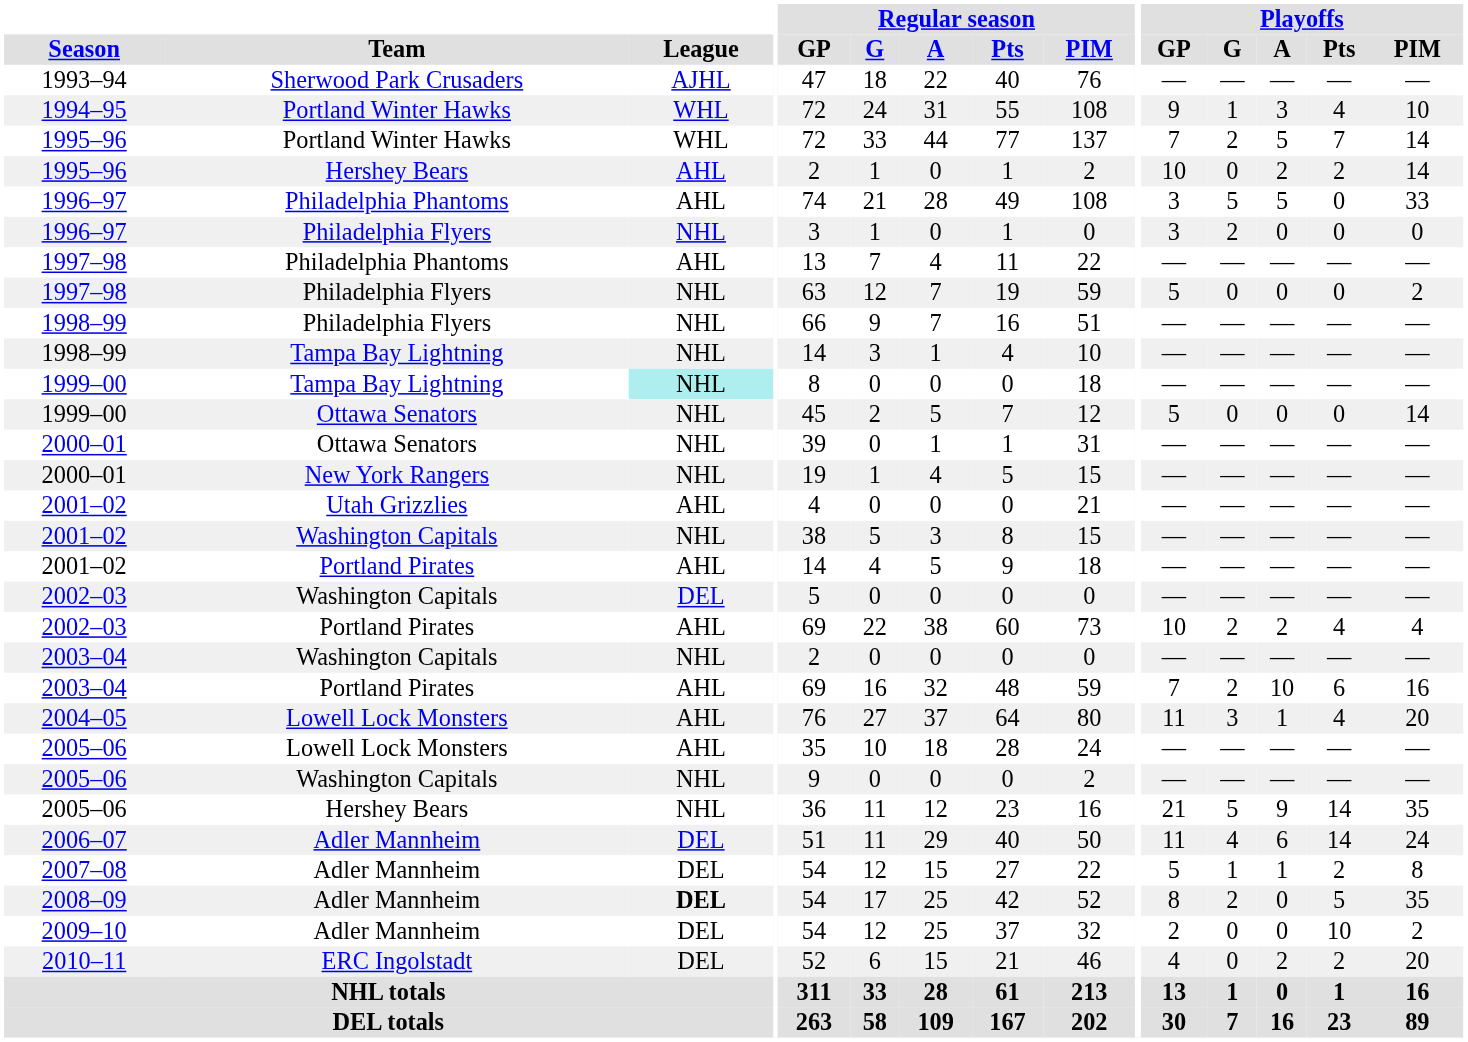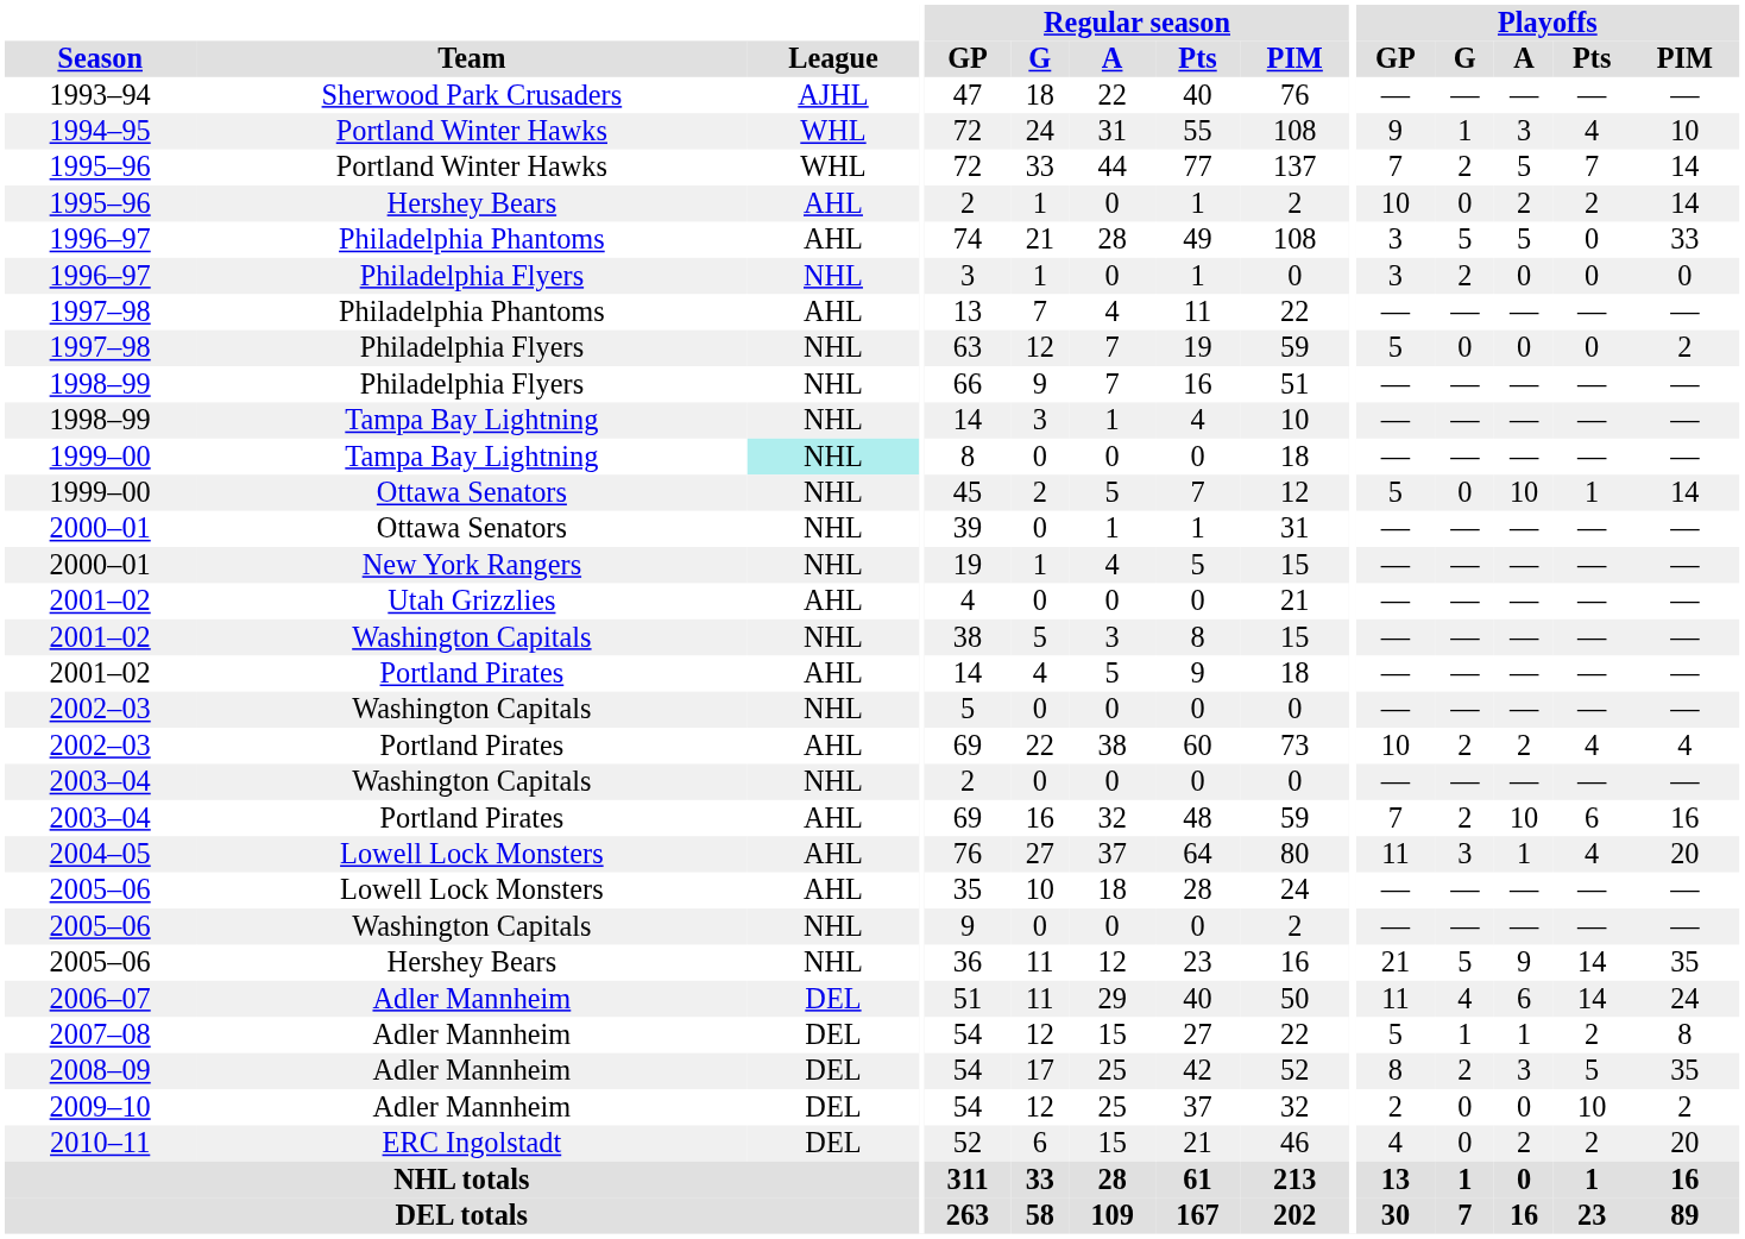1999–00 / Ottawa Senators | Playoffs / A: 0 -> 10
1999–00 / Ottawa Senators | Playoffs / Pts: 0 -> 1
2002–03 / Washington Capitals | League: DEL -> NHL
2008–09 | League: bold -> normal
2008–09 | Playoffs / A: 0 -> 3
